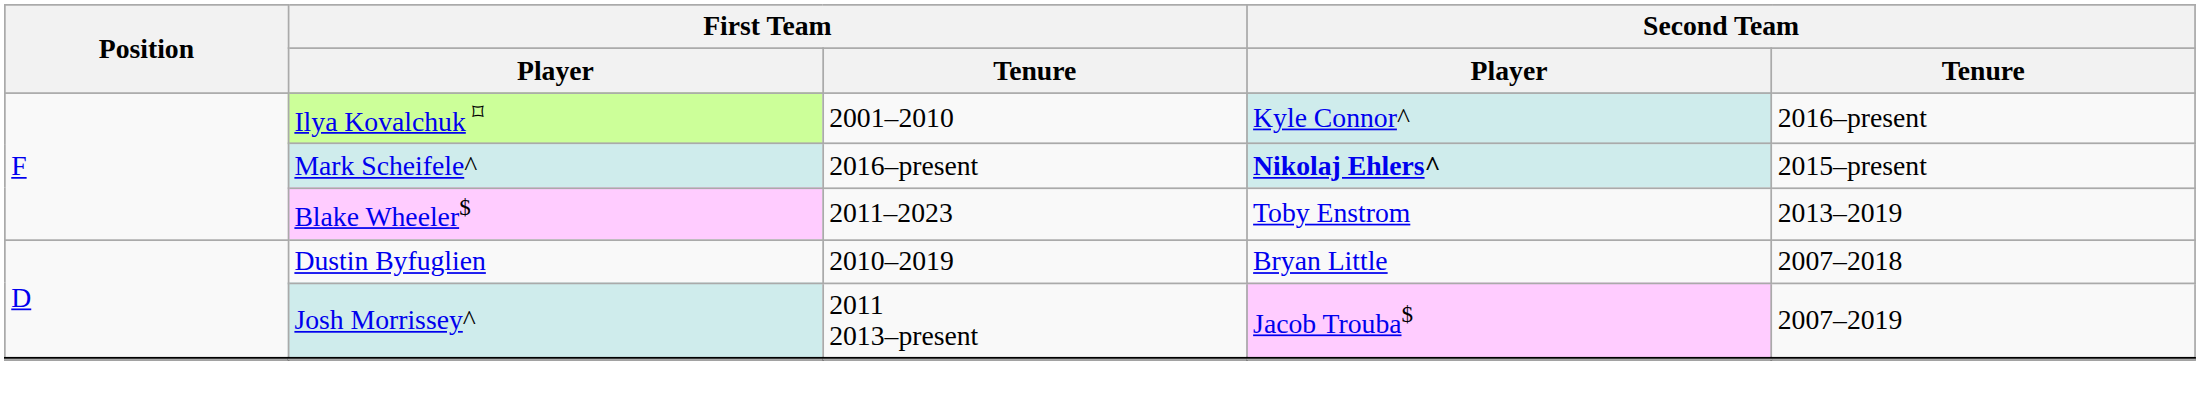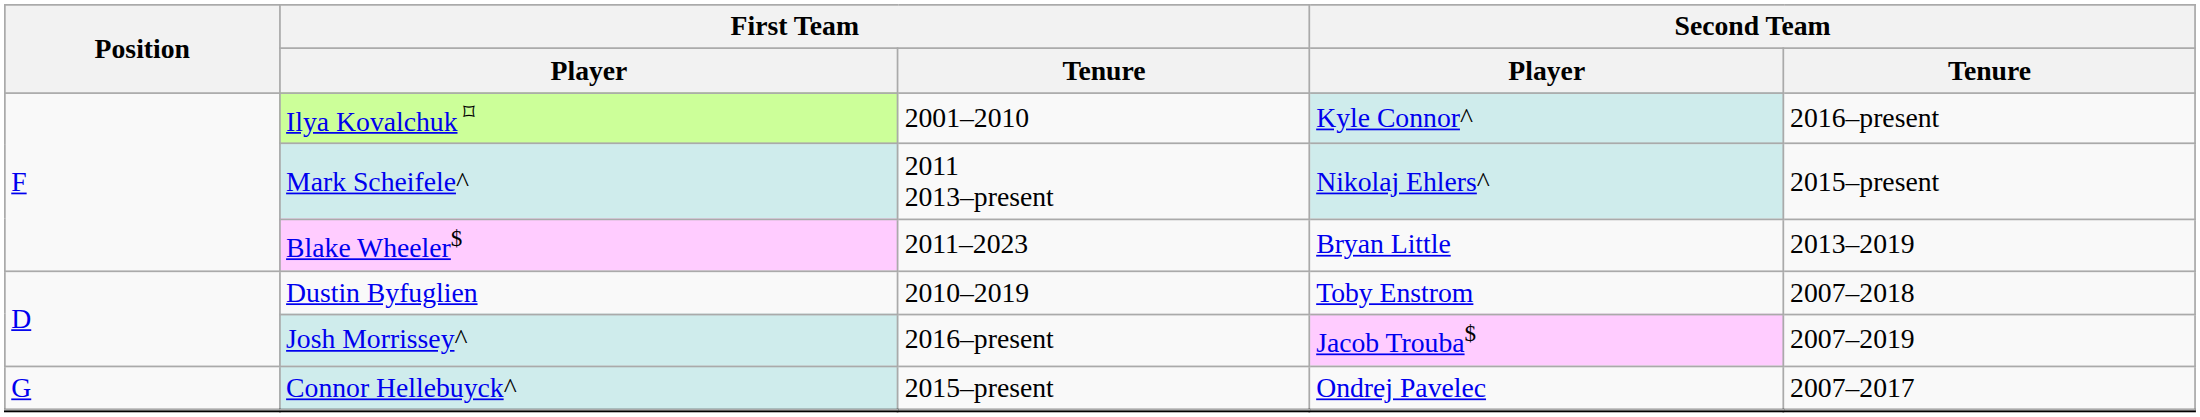Mark Scheifele^ | First Team / Tenure: 2016–present -> 2011 2013–present
Mark Scheifele^ | Second Team / Player: bold -> normal
Blake Wheeler$ | Second Team / Player: Toby Enstrom -> Bryan Little
Dustin Byfuglien | Second Team / Player: Bryan Little -> Toby Enstrom
Josh Morrissey^ | First Team / Tenure: 2011 2013–present -> 2016–present
+ row: G | Connor Hellebuyck^ | 2015–present | Ondrej Pavelec | 2007–2017
